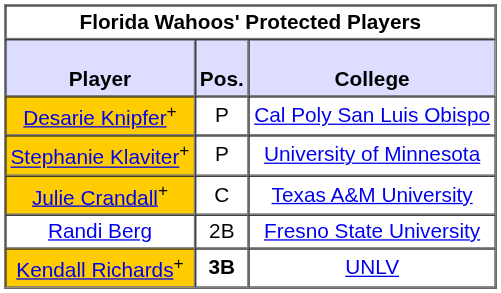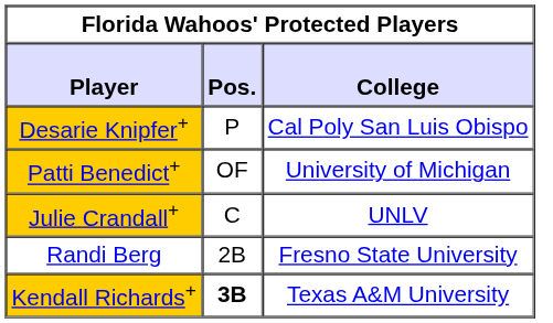- row: Stephanie Klaviter+ | P | University of Minnesota
+ row: Patti Benedict+ | OF | University of Michigan
Julie Crandall+ | College: Texas A&M University -> UNLV
Kendall Richards+ | College: UNLV -> Texas A&M University
